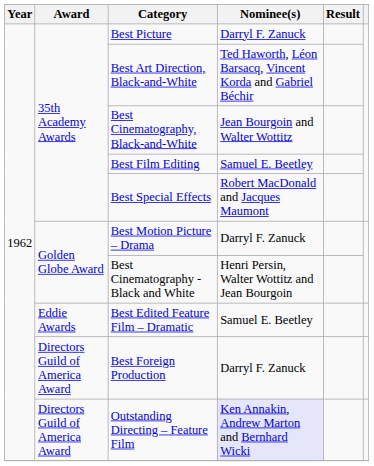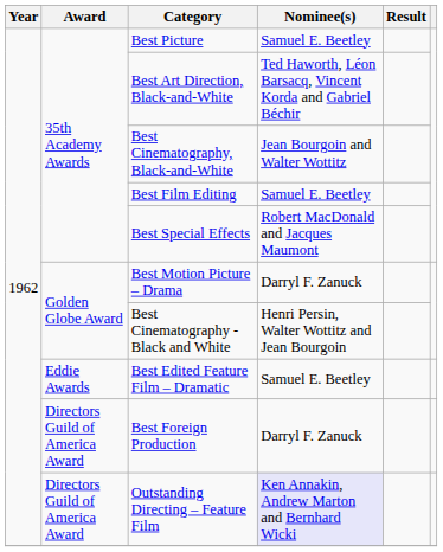Best Picture | Nominee(s): Darryl F. Zanuck -> Samuel E. Beetley
